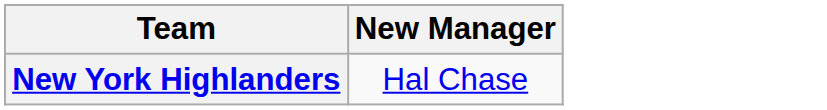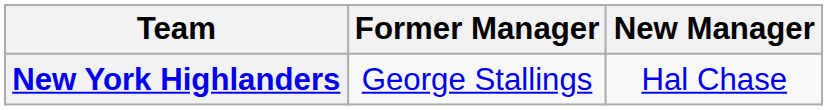+ column: Former Manager | George Stallings
